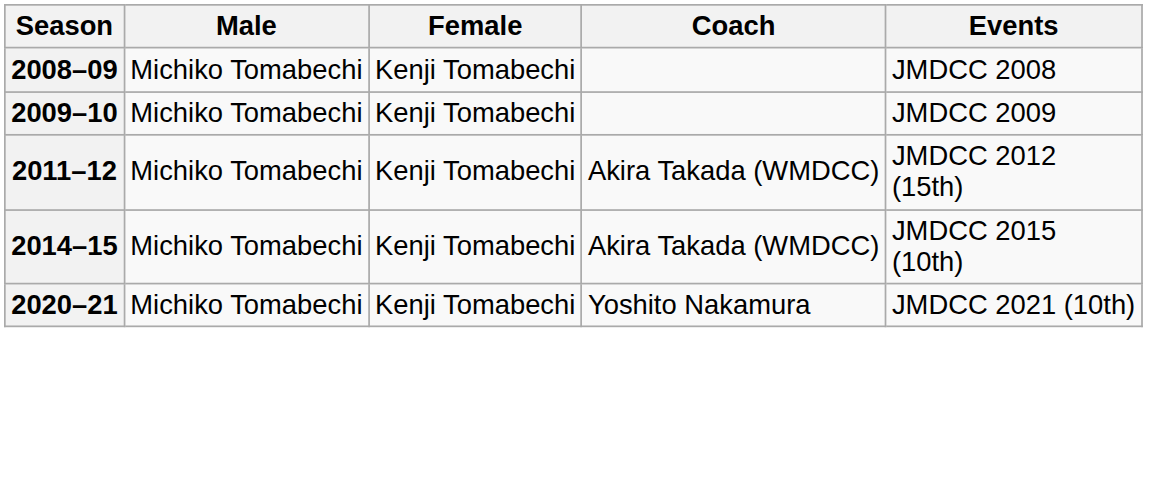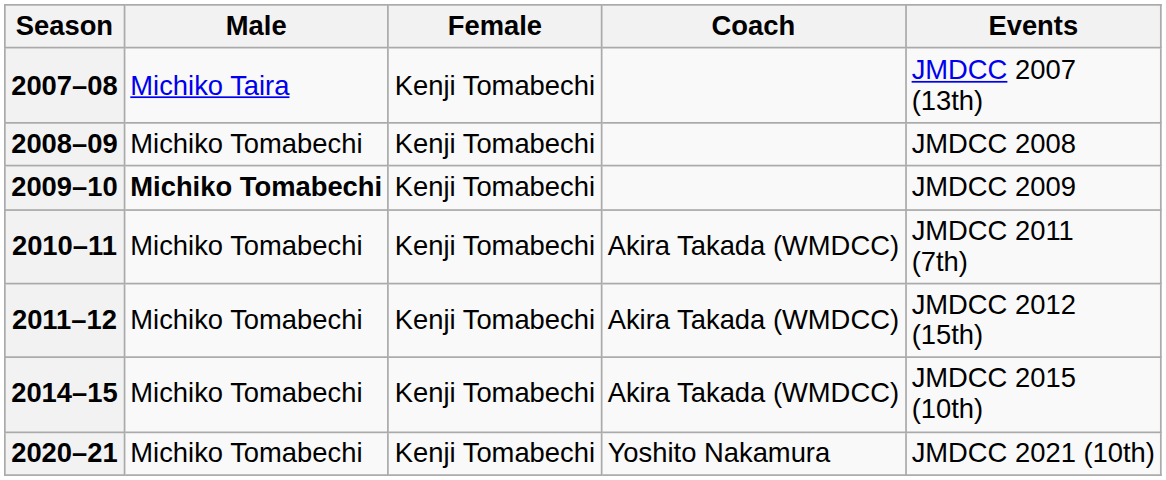+ row: 2007–08 | Michiko Taira | Kenji Tomabechi | JMDCC 2007 (13th)
2009–10 | Male: normal -> bold
+ row: 2010–11 | Michiko Tomabechi | Kenji Tomabechi | Akira Takada (WMDCC) | JMDCC 2011 (7th)
